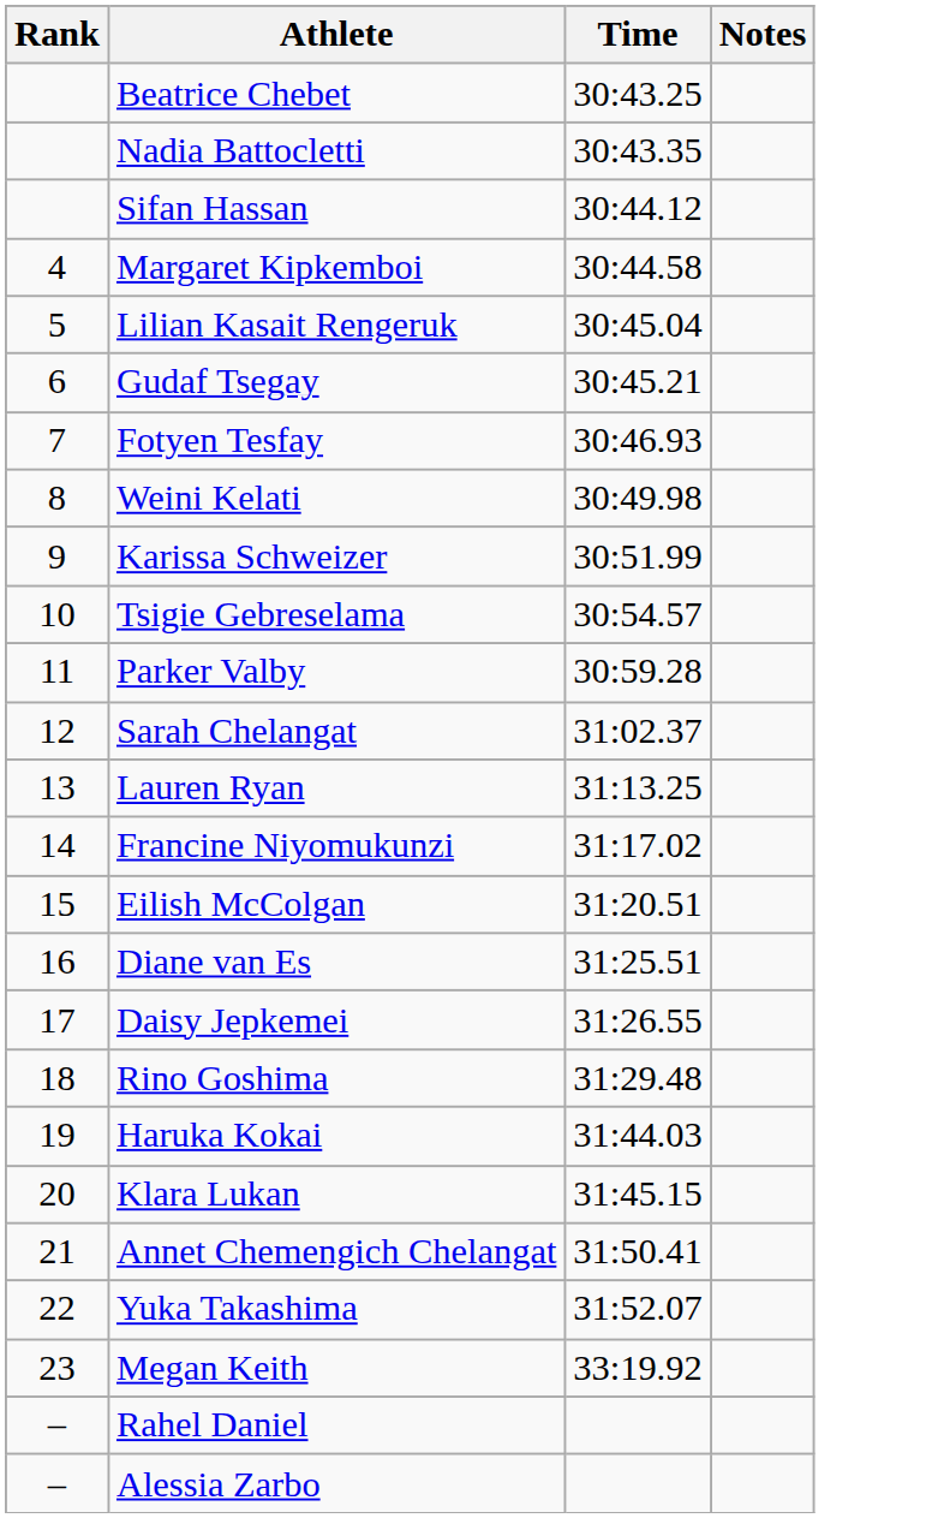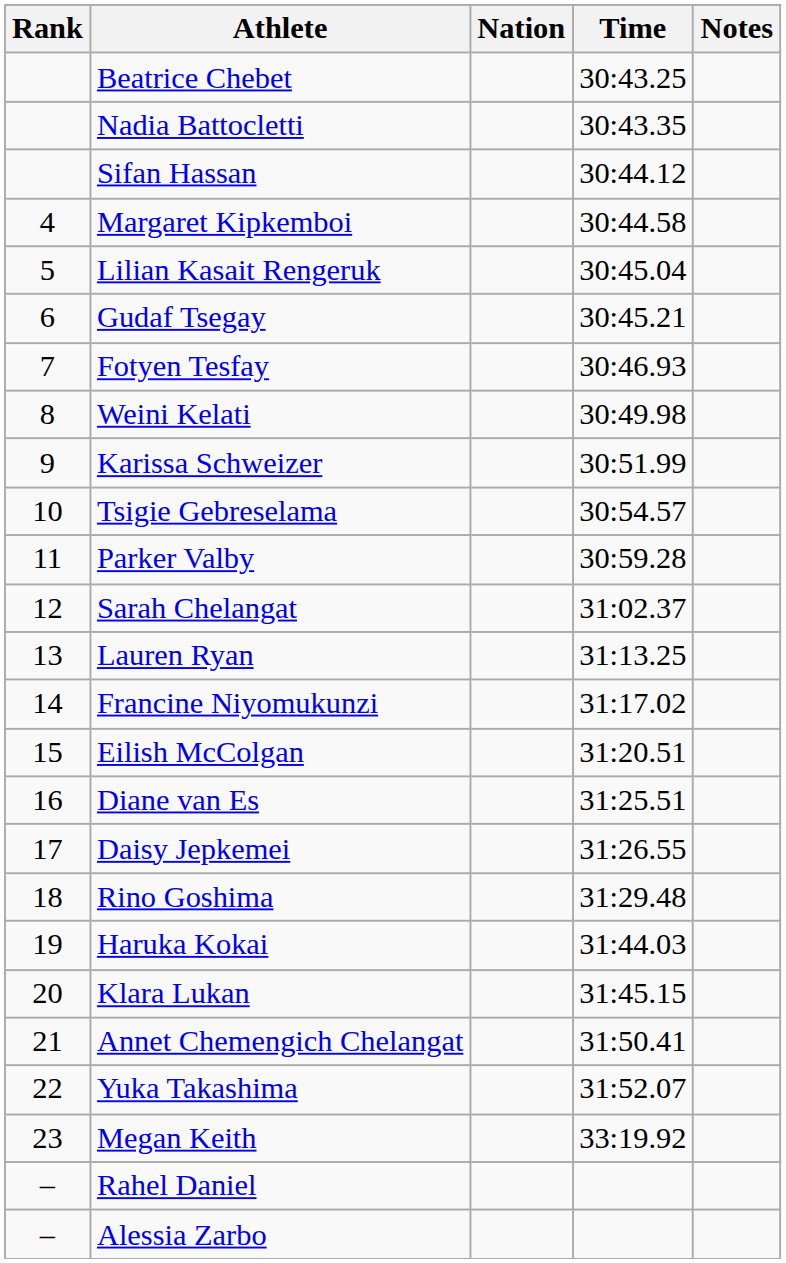+ column: Nation
